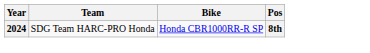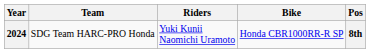+ column: Riders | Yuki Kunii Naomichi Uramoto
